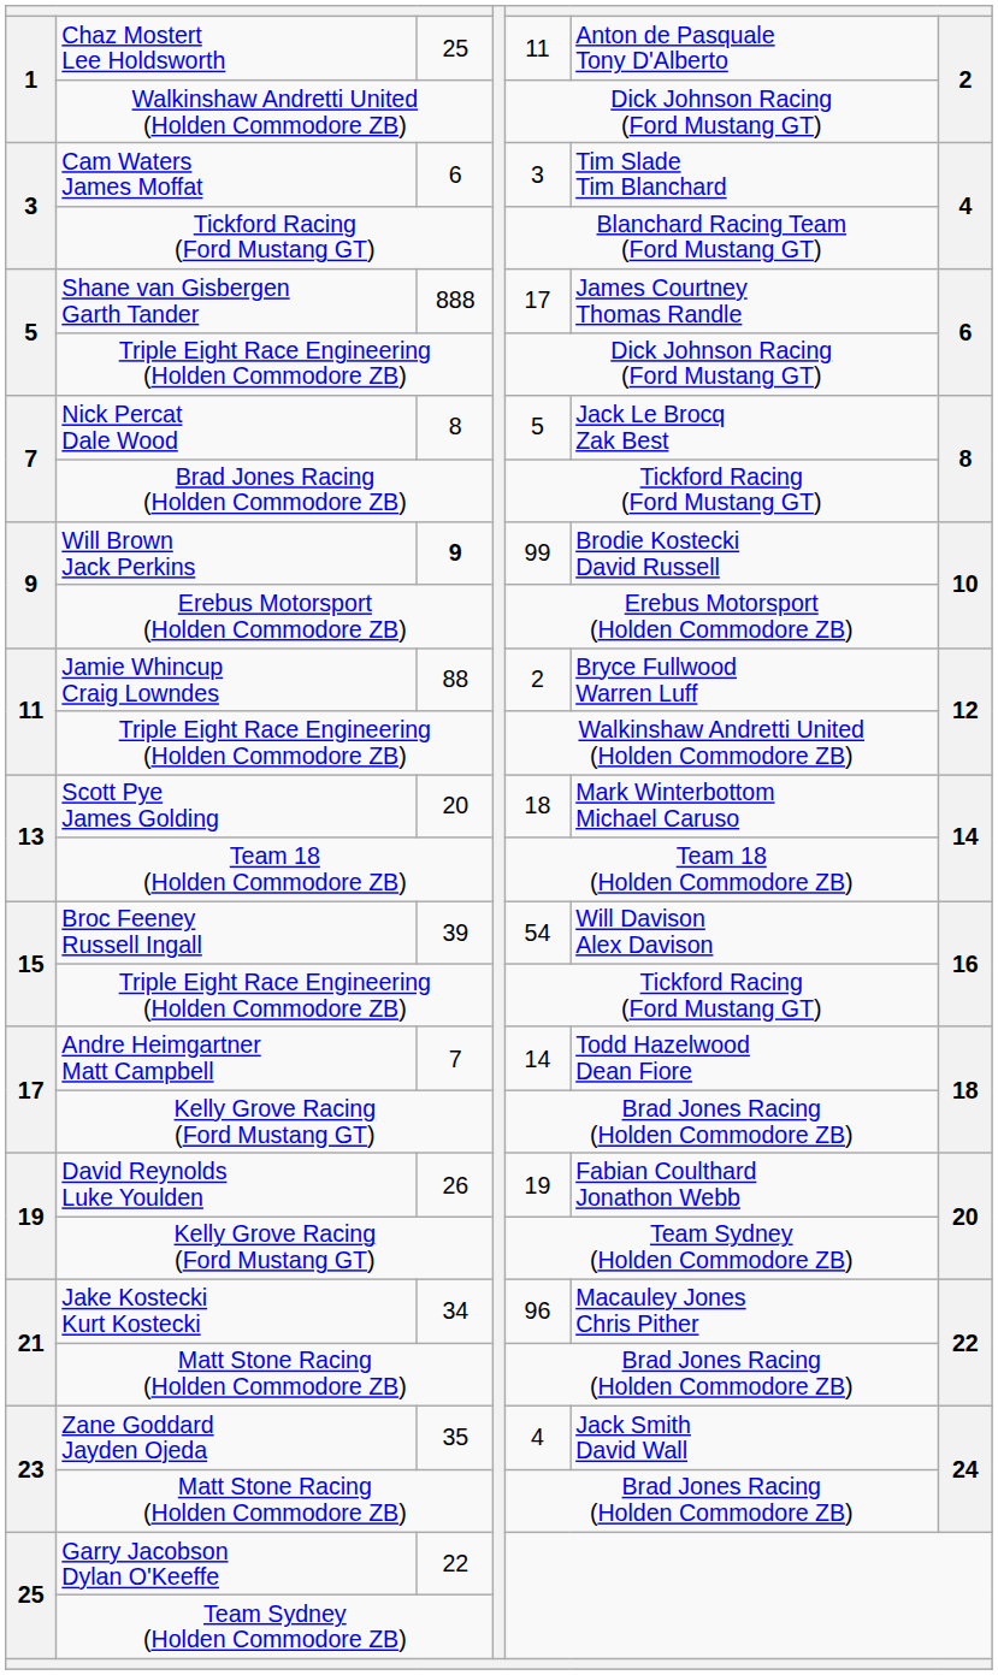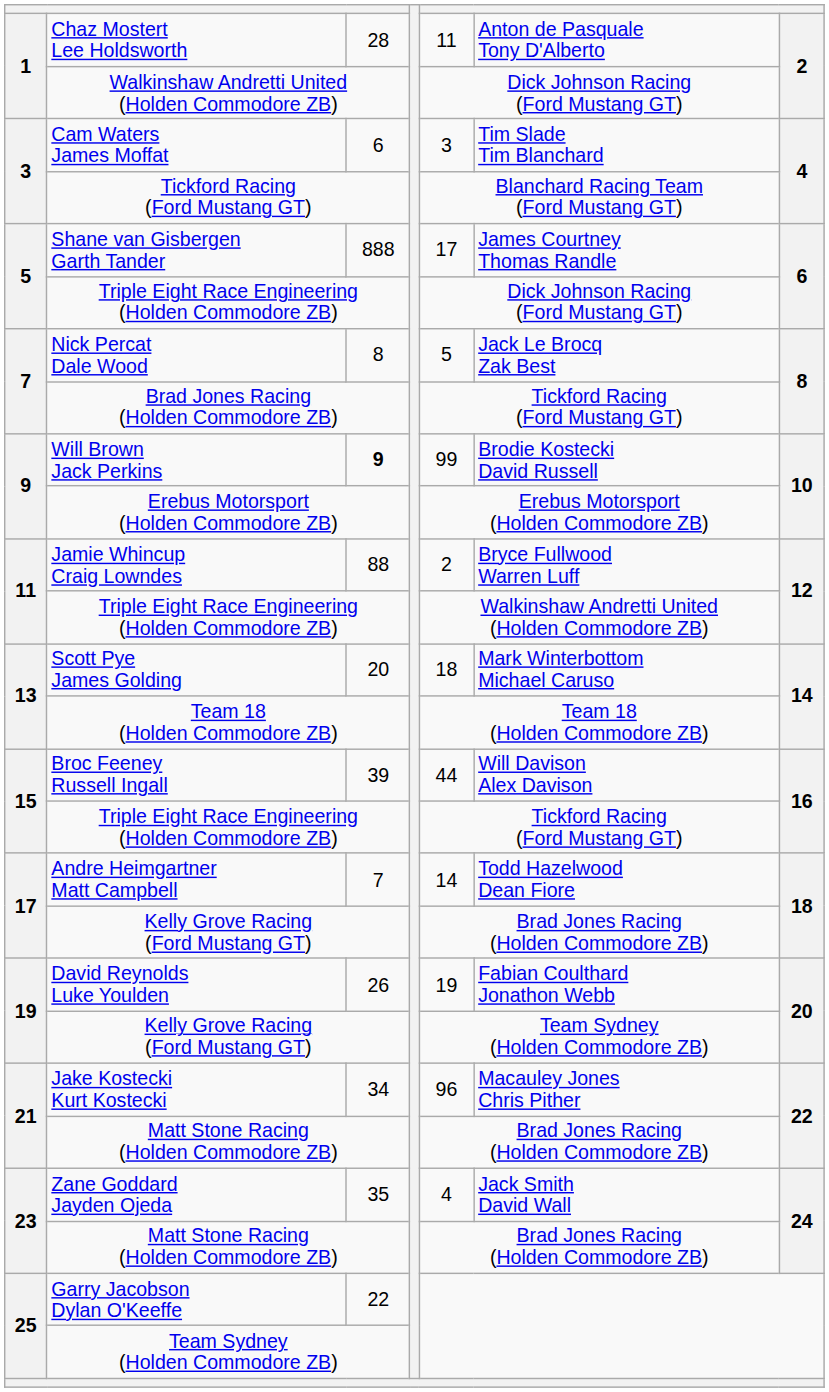Chaz Mostert Lee Holdsworth | column 3: 25 -> 28
Broc Feeney Russell Ingall | column 5: 54 -> 44
